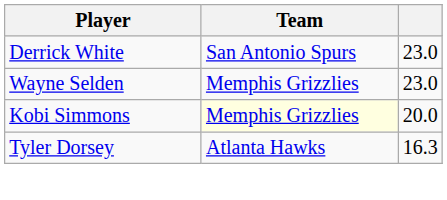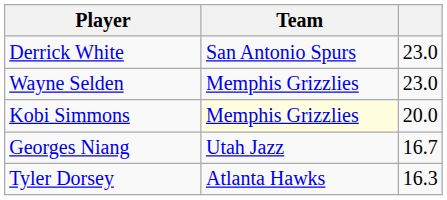+ row: Georges Niang | Utah Jazz | 16.7
